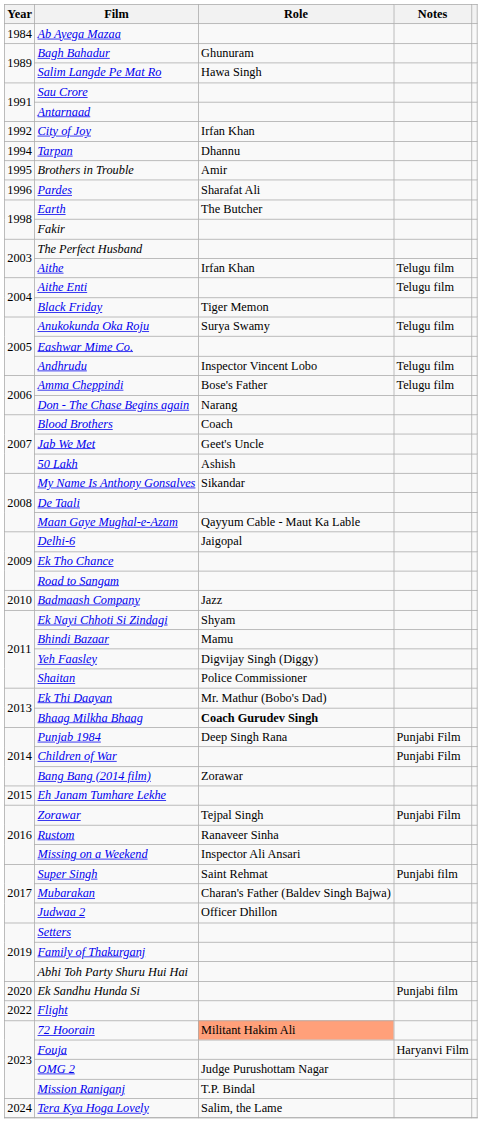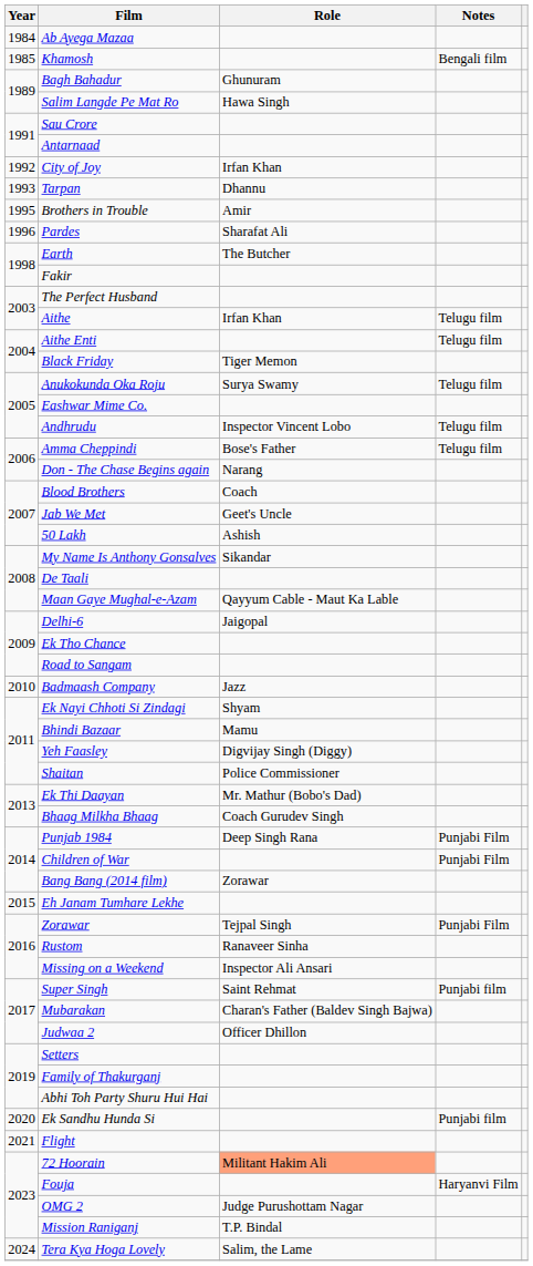+ row: 1985 | Khamosh | Bengali film
Tarpan | Year: 1994 -> 1993
Bhaag Milkha Bhaag | Role: bold -> normal
Flight | Year: 2022 -> 2021
